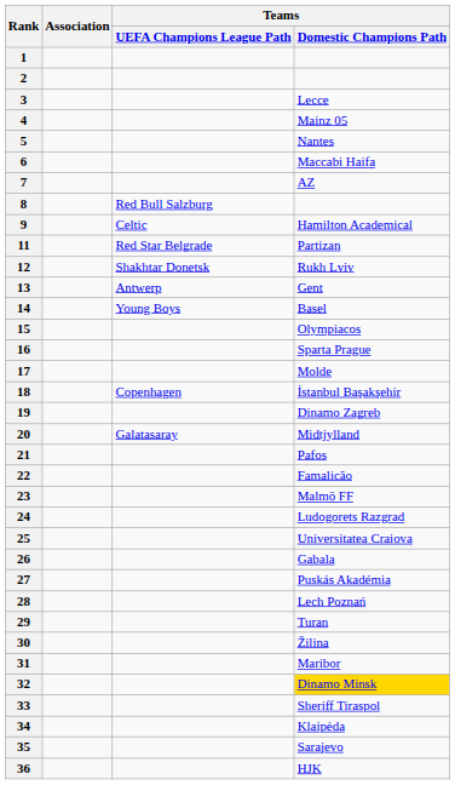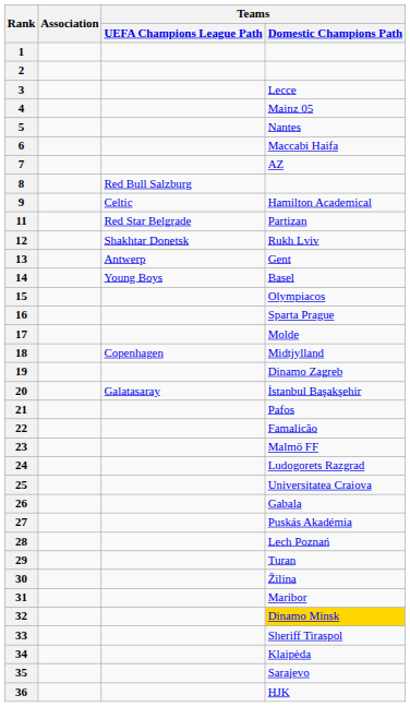18 | Teams / Domestic Champions Path: İstanbul Başakşehir -> Midtjylland
20 | Teams / Domestic Champions Path: Midtjylland -> İstanbul Başakşehir
